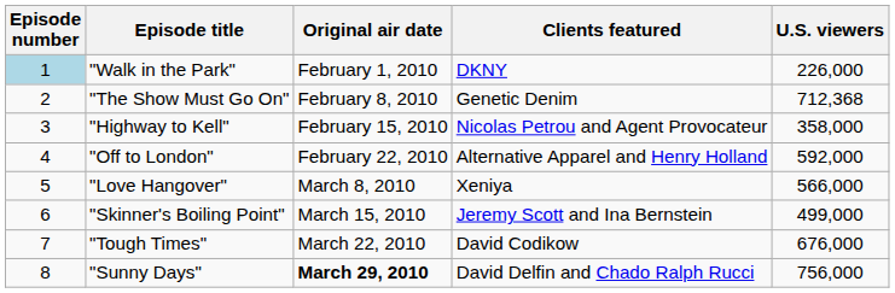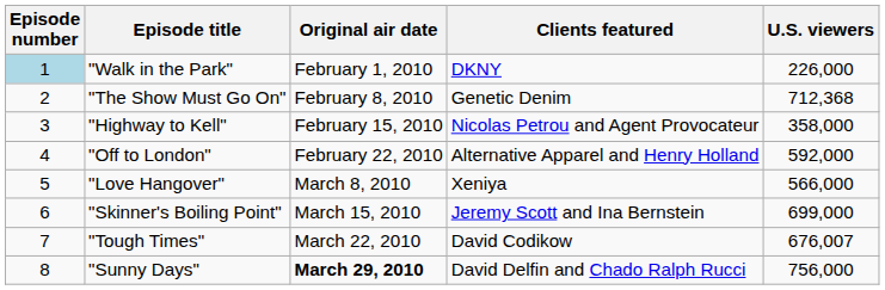"Skinner's Boiling Point" | U.S. viewers: 499,000 -> 699,000
"Tough Times" | U.S. viewers: 676,000 -> 676,007
